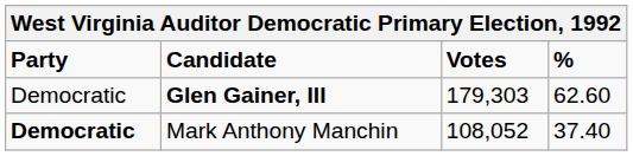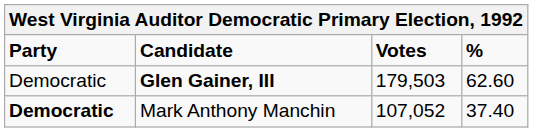Glen Gainer, III | Votes: 179,303 -> 179,503
Mark Anthony Manchin | Votes: 108,052 -> 107,052
